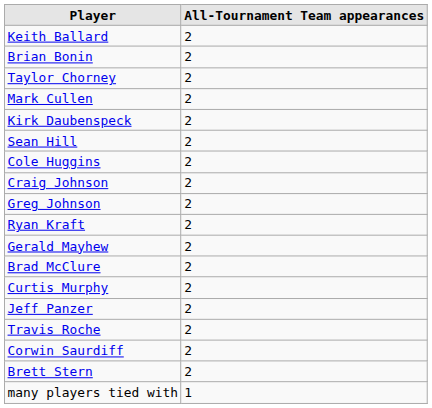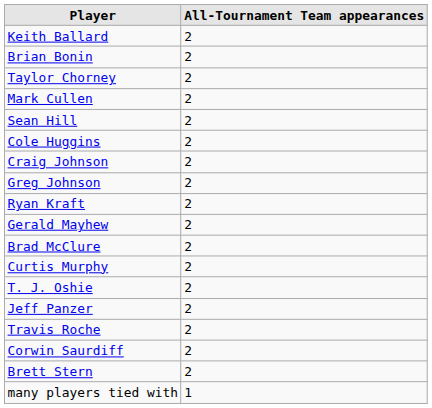- row: Kirk Daubenspeck | 2
+ row: T. J. Oshie | 2
